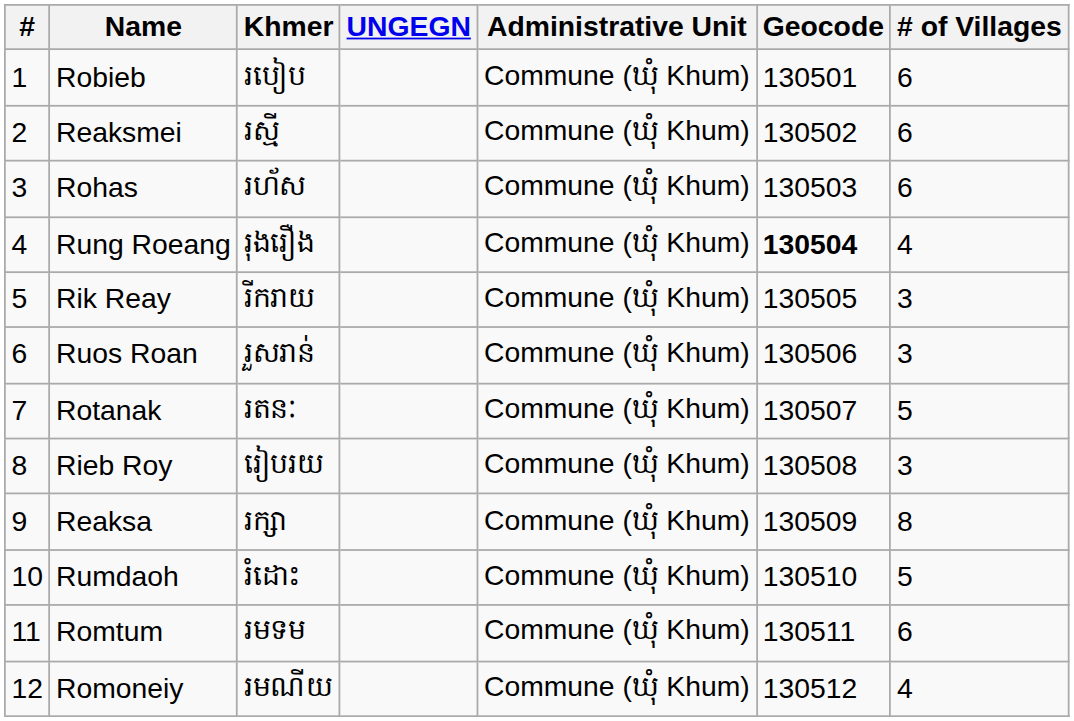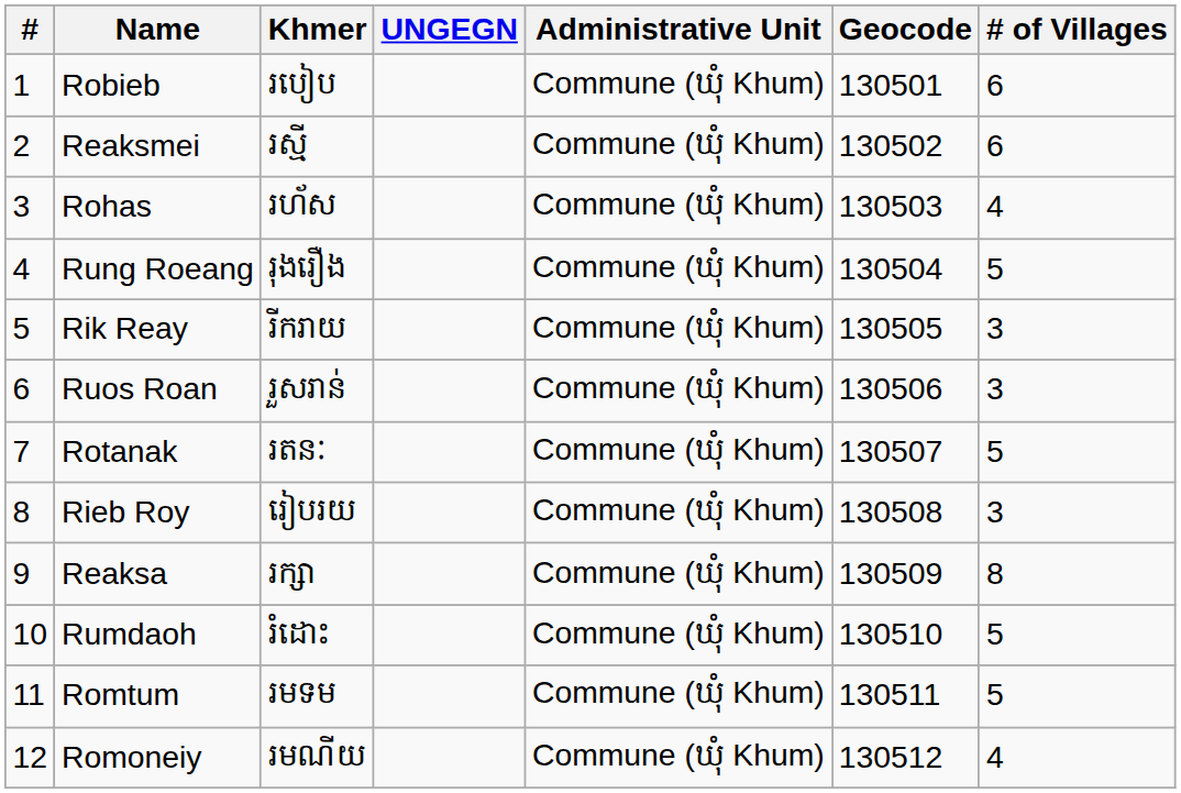Rohas | # of Villages: 6 -> 4
Rung Roeang | Geocode: bold -> normal
Rung Roeang | # of Villages: 4 -> 5
Romtum | # of Villages: 6 -> 5
